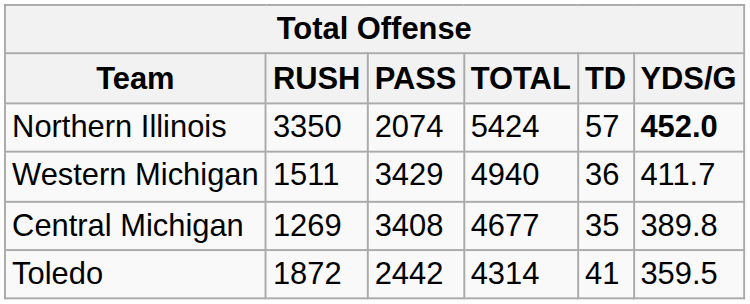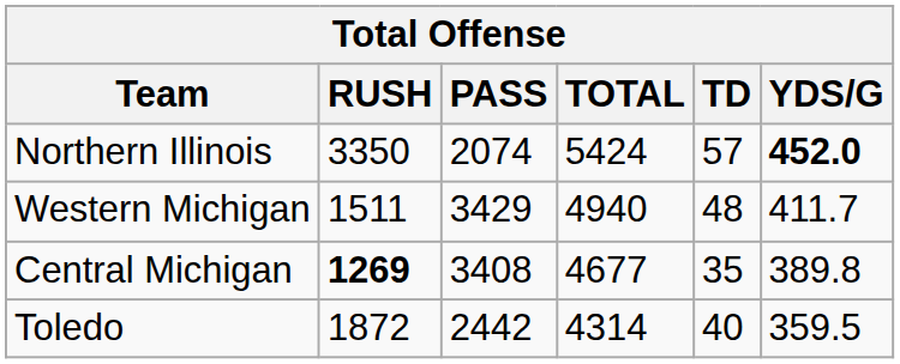Western Michigan | TD: 36 -> 48
Central Michigan | RUSH: normal -> bold
Toledo | TD: 41 -> 40
